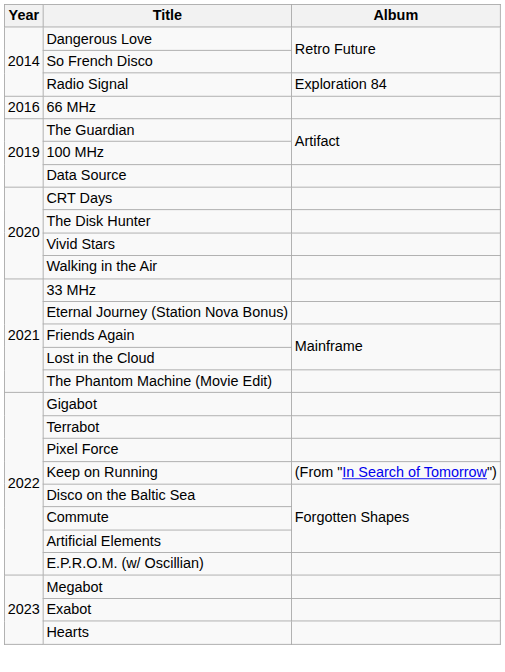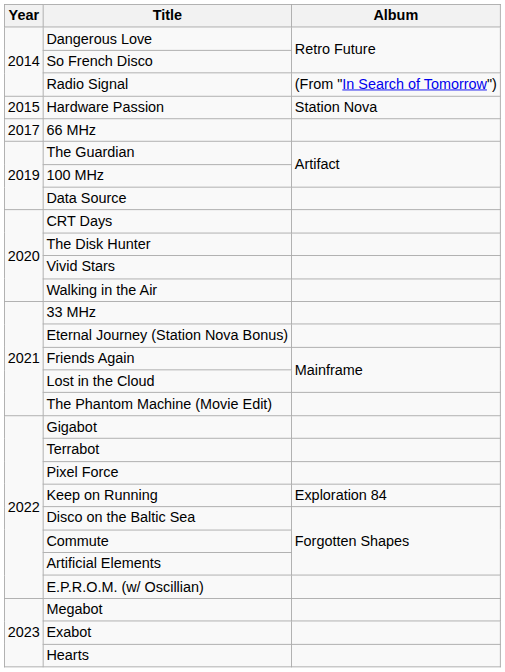Radio Signal | Album: Exploration 84 -> (From "In Search of Tomorrow")
+ row: 2015 | Hardware Passion | Station Nova
66 MHz | Year: 2016 -> 2017
Keep on Running | Album: (From "In Search of Tomorrow") -> Exploration 84
